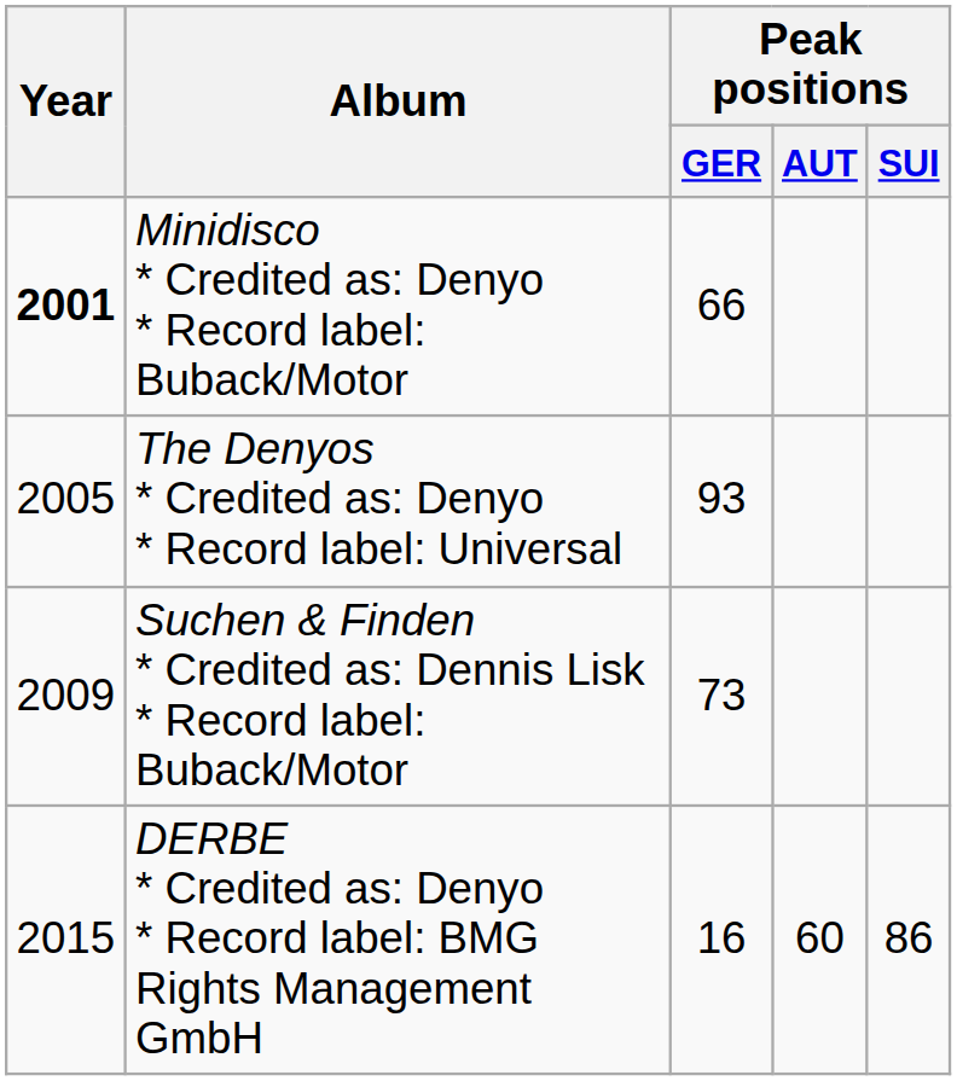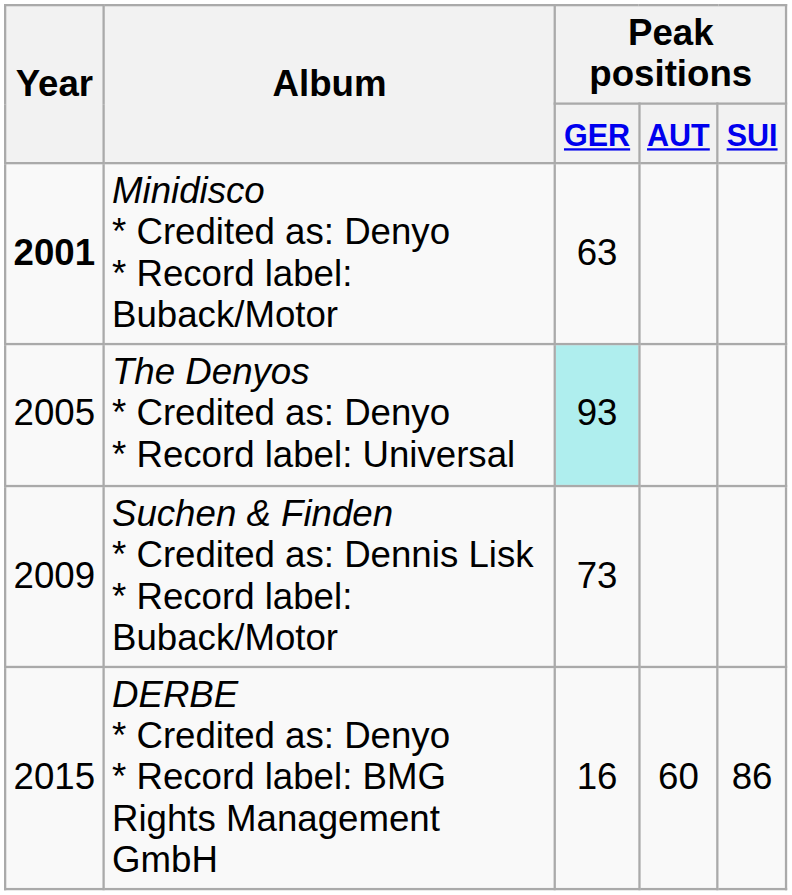Minidisco * Credited as: Denyo * Record label: Buback/Motor | Peak positions / GER: 66 -> 63
The Denyos * Credited as: Denyo * Record label: Universal | Peak positions / GER: no background -> paleturquoise background
